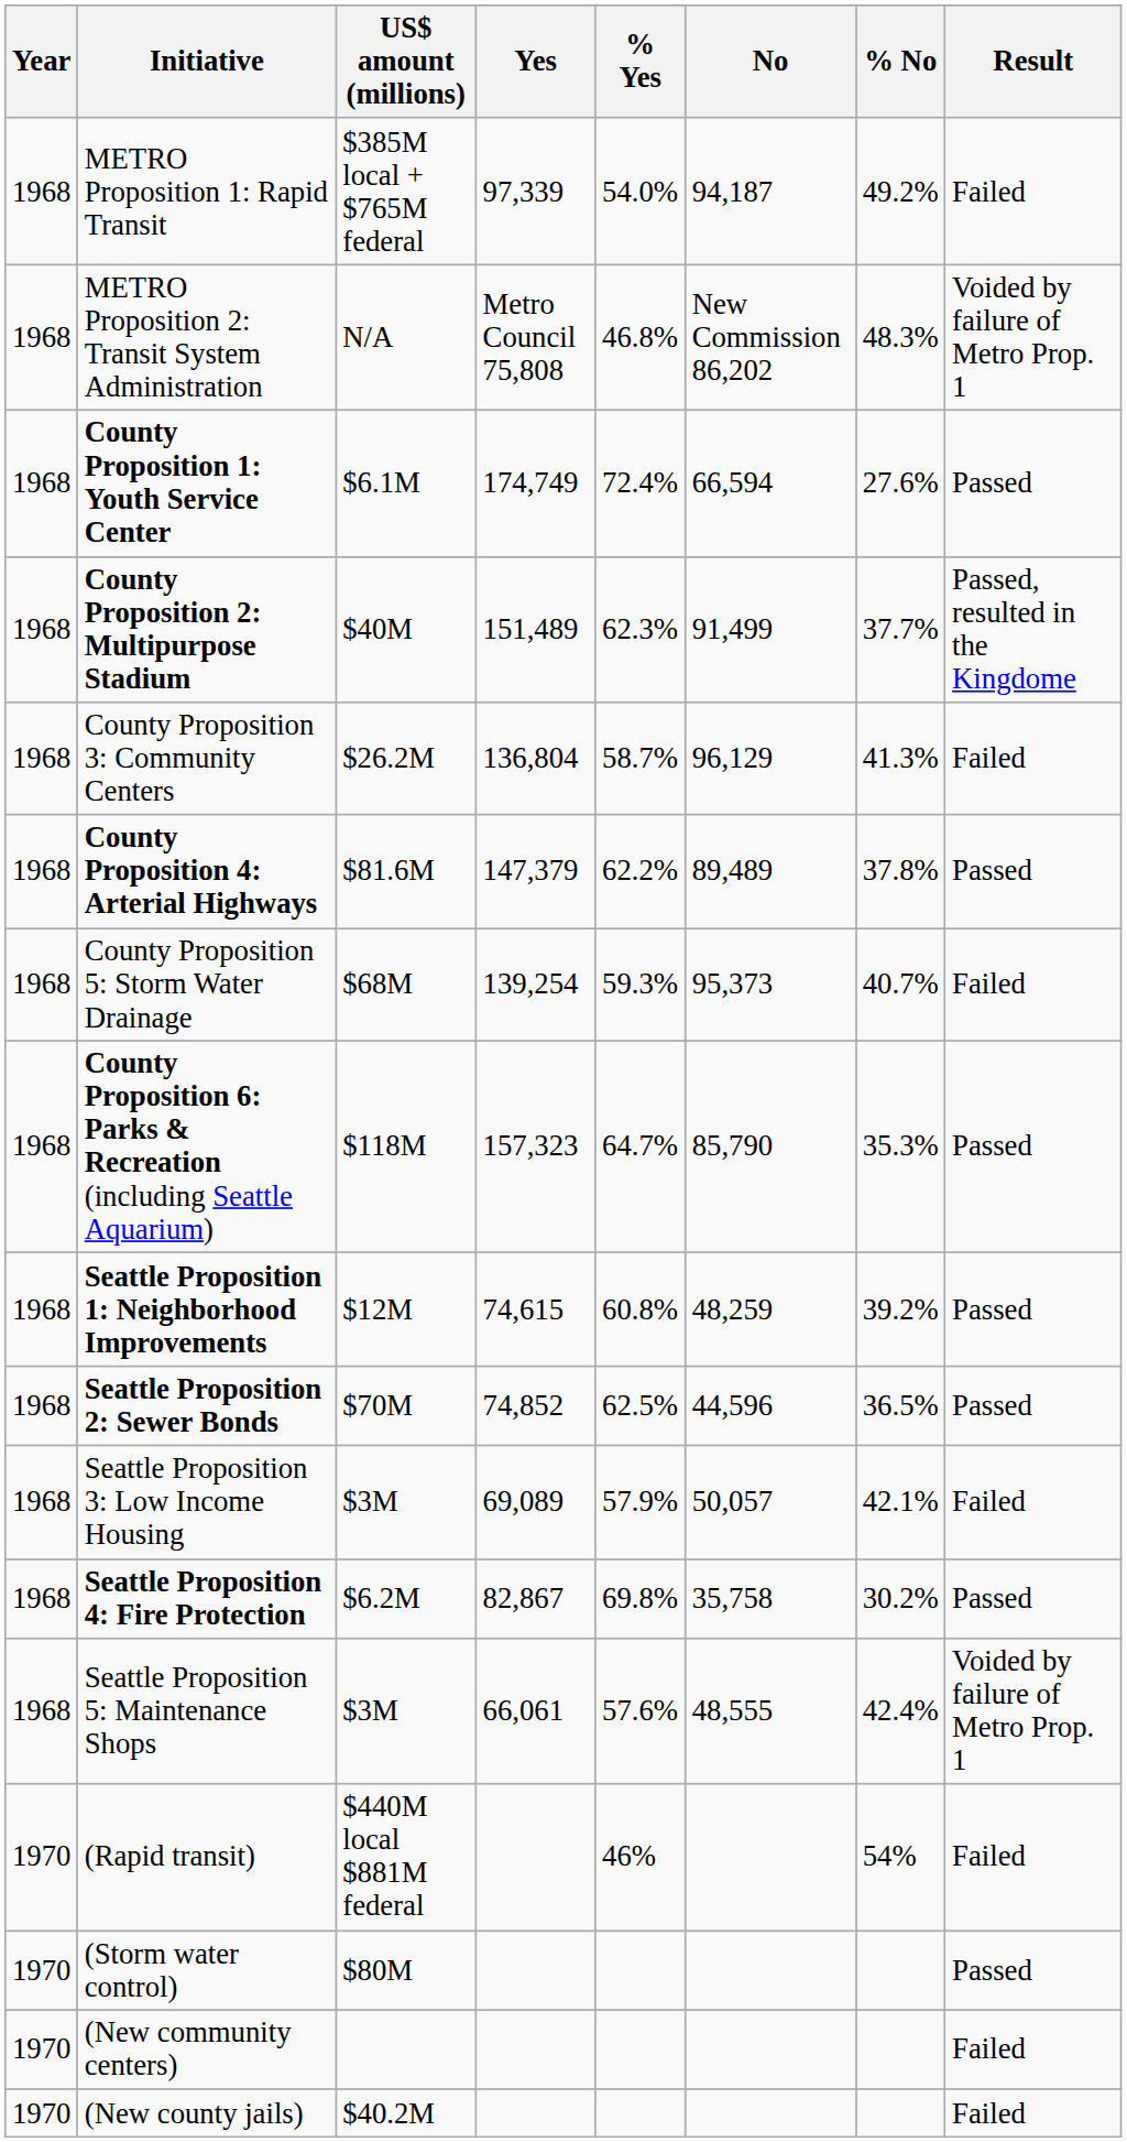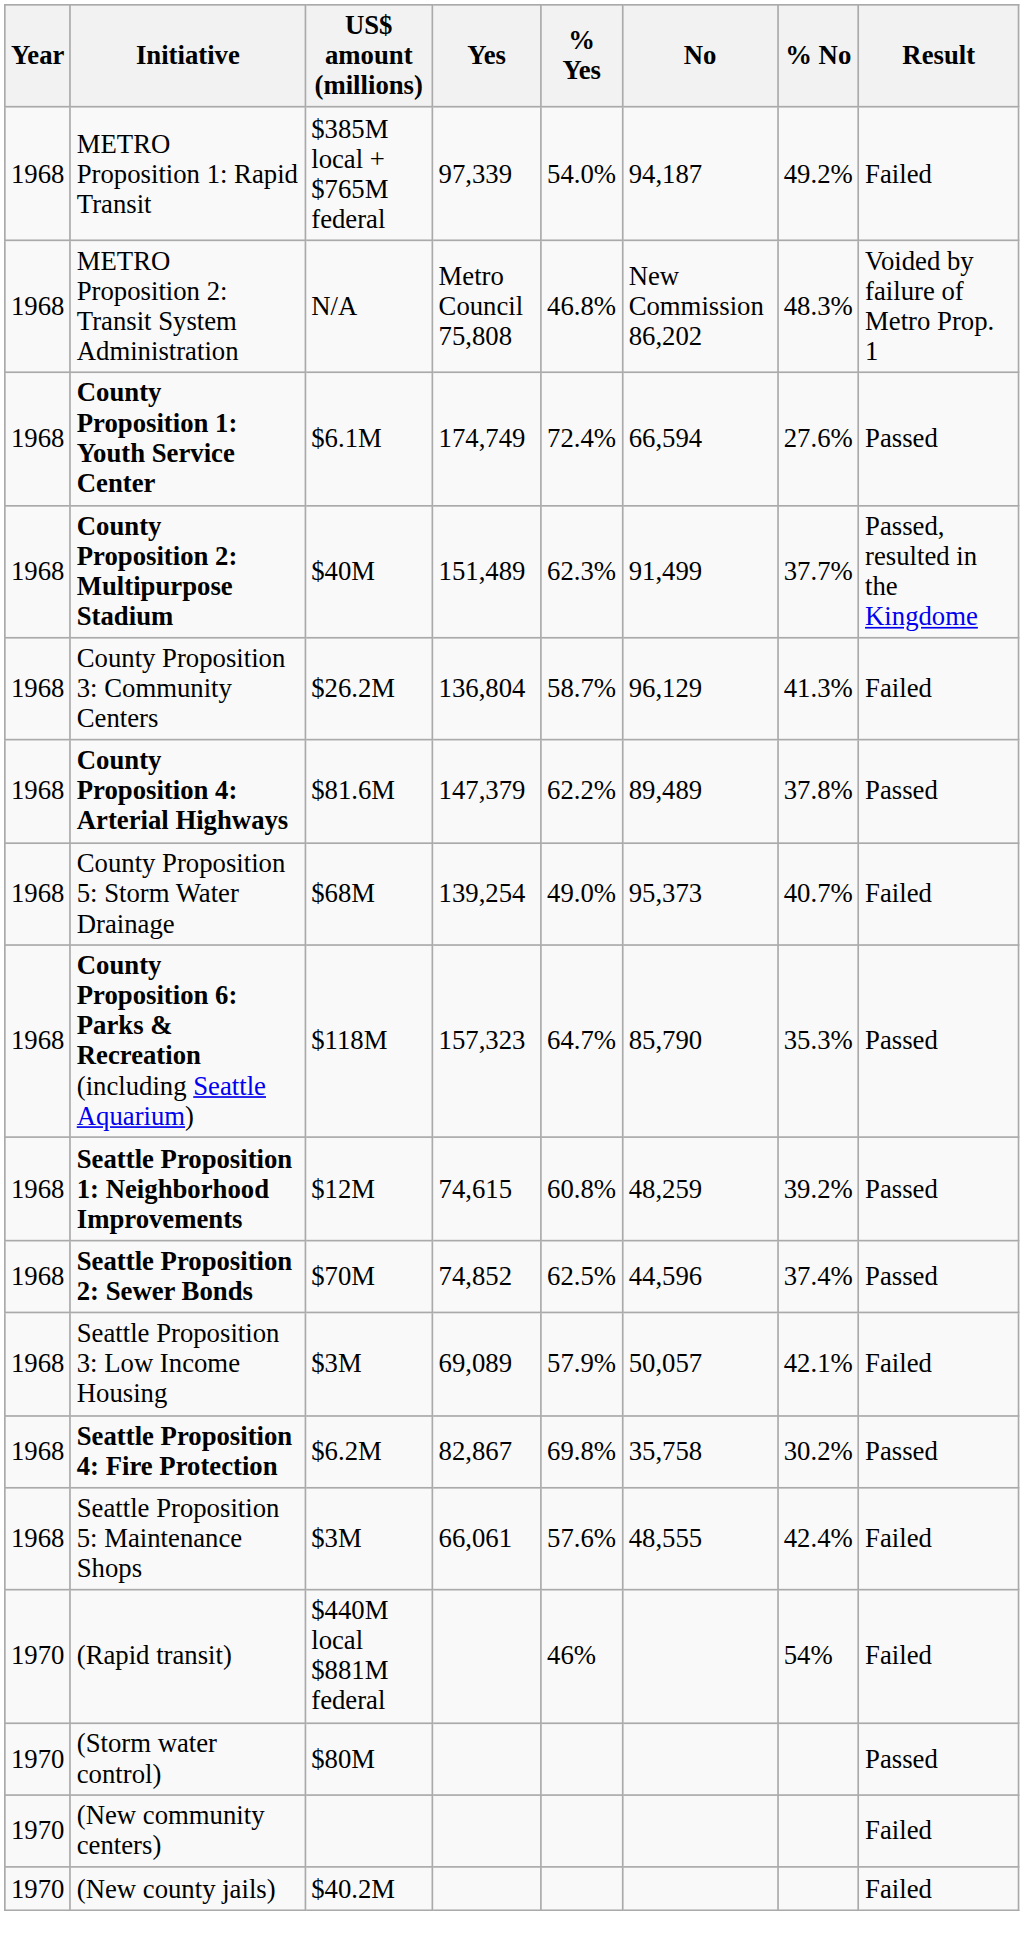County Proposition 5: Storm Water Drainage | % Yes: 59.3% -> 49.0%
Seattle Proposition 2: Sewer Bonds | % No: 36.5% -> 37.4%
Seattle Proposition 5: Maintenance Shops | Result: Voided by failure of Metro Prop. 1 -> Failed
